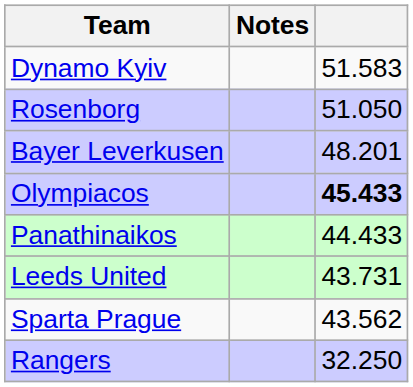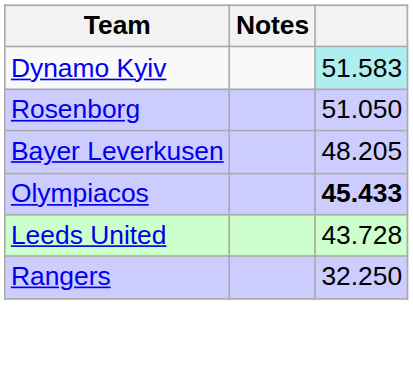Dynamo Kyiv | column 3: no background -> paleturquoise background
Bayer Leverkusen | column 3: 48.201 -> 48.205
- row: Panathinaikos | 44.433
Leeds United | column 3: 43.731 -> 43.728
- row: Sparta Prague | 43.562
